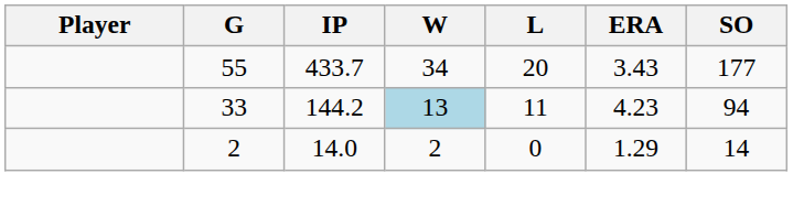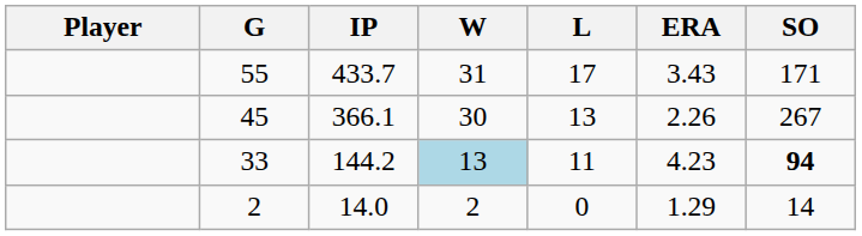55 | W: 34 -> 31
55 | L: 20 -> 17
55 | SO: 177 -> 171
+ row: 45 | 366.1 | 30 | 13 | 2.26 | 267
33 | SO: normal -> bold
